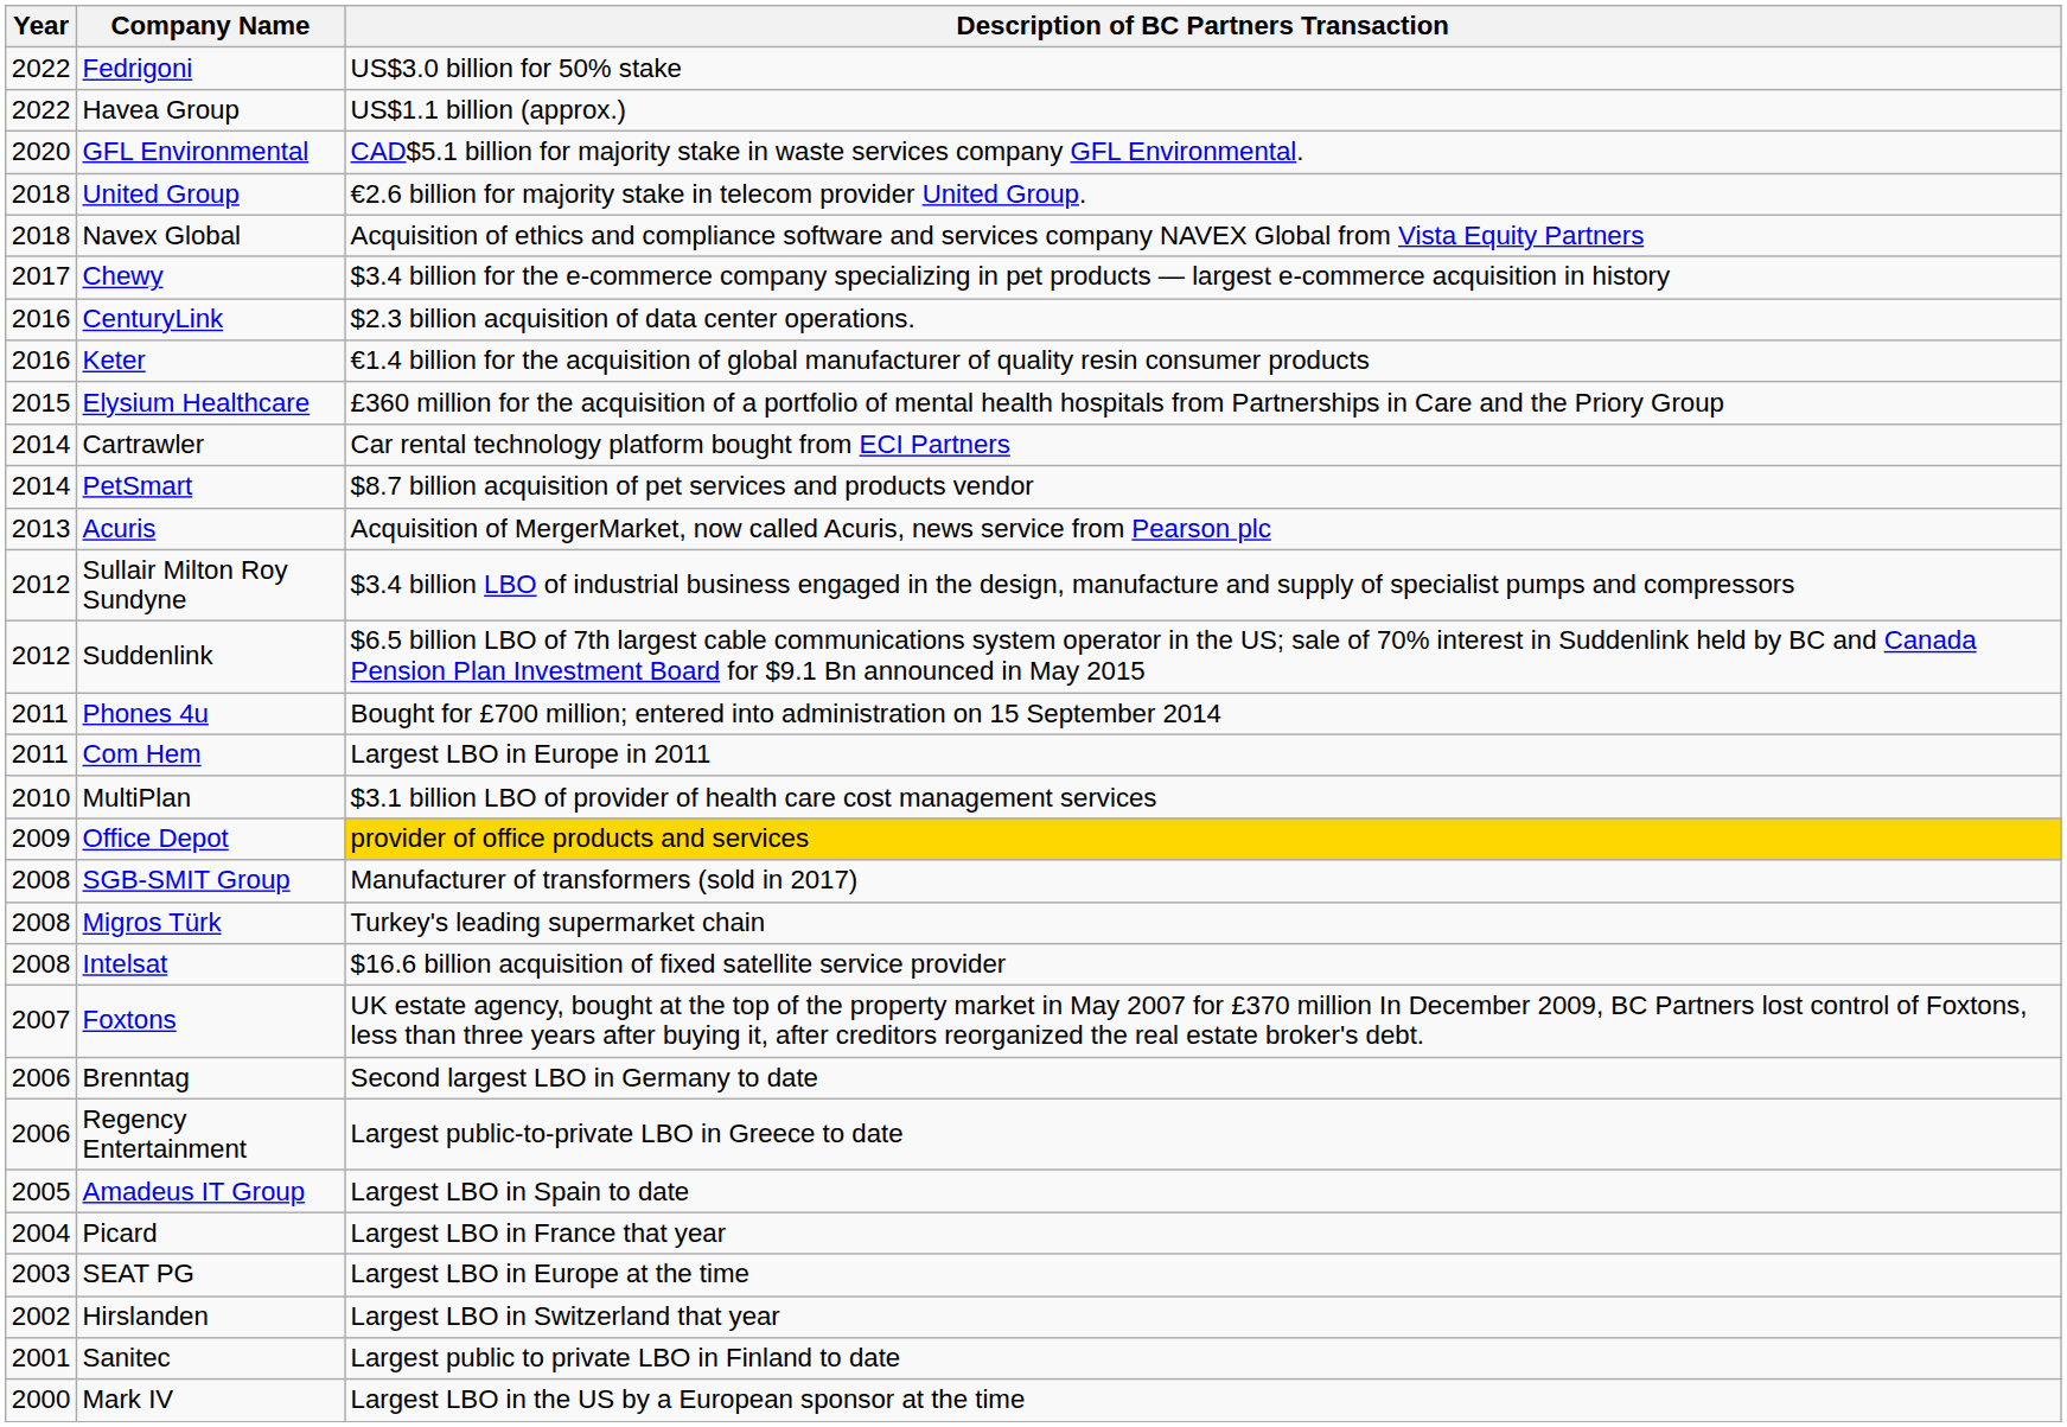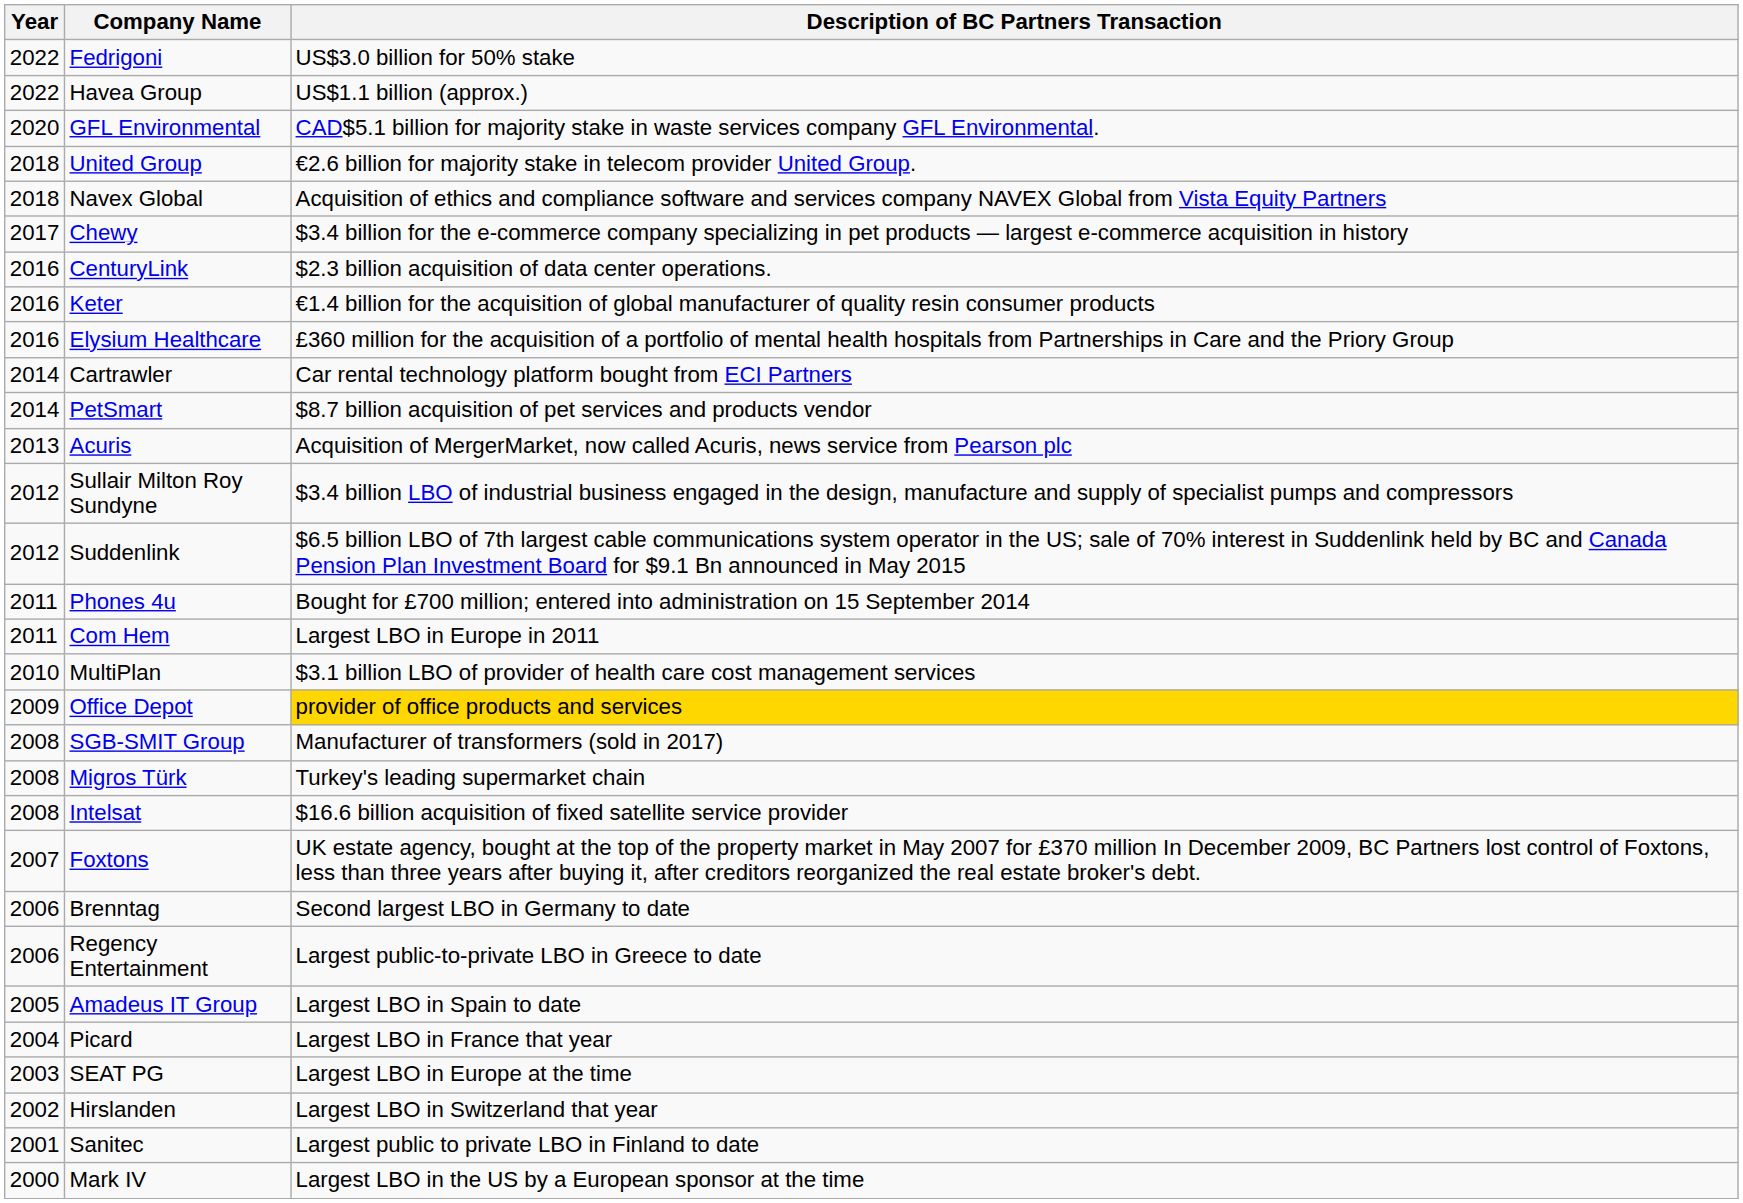Elysium Healthcare | Year: 2015 -> 2016
